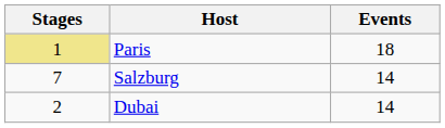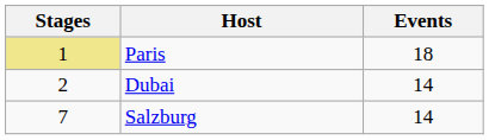rows swapped: Dubai <-> Salzburg
